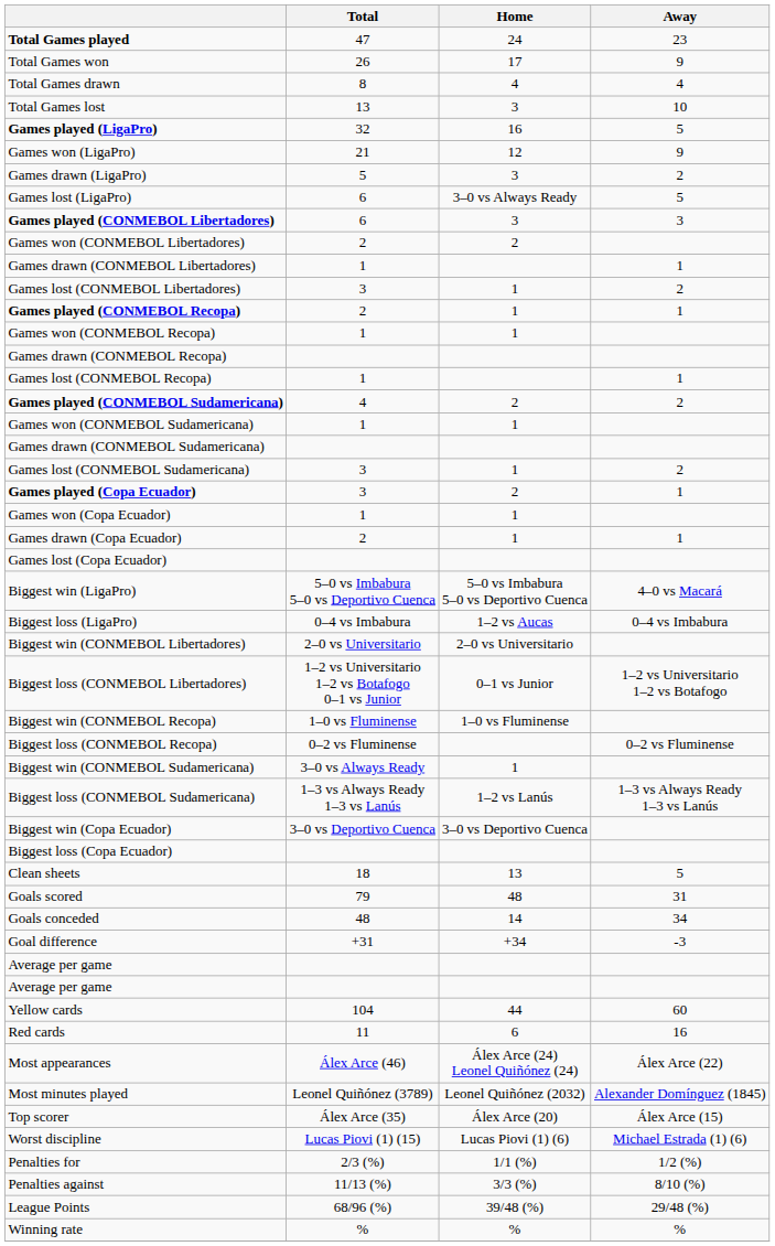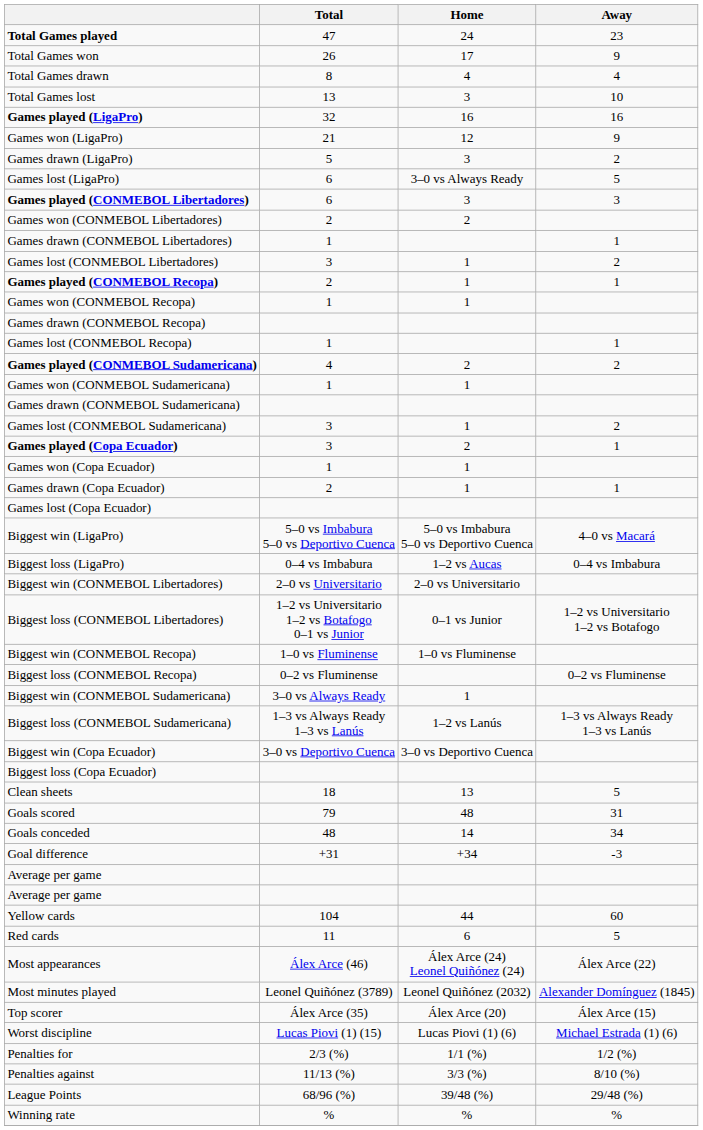Games played (LigaPro) | Away: 5 -> 16
Red cards | Away: 16 -> 5
